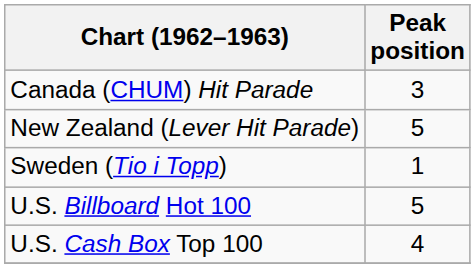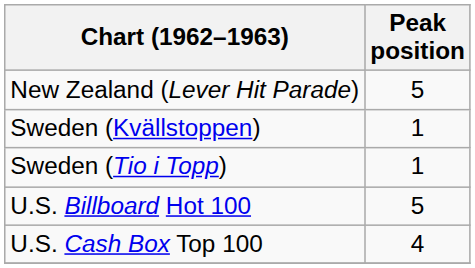- row: Canada (CHUM) Hit Parade | 3
+ row: Sweden (Kvällstoppen) | 1
